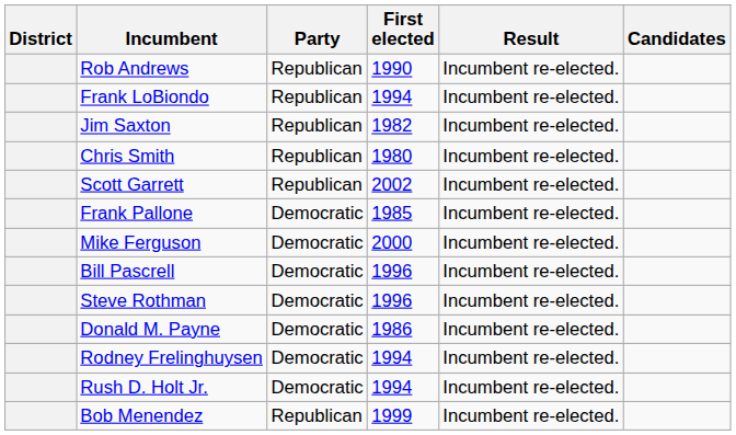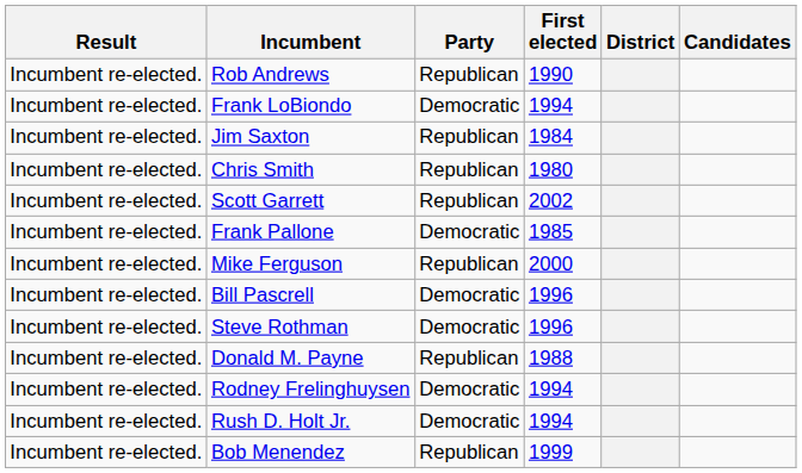columns swapped: District <-> Result
Frank LoBiondo | Party: Republican -> Democratic
Jim Saxton | First elected: 1982 -> 1984
Mike Ferguson | Party: Democratic -> Republican
Donald M. Payne | Party: Democratic -> Republican
Donald M. Payne | First elected: 1986 -> 1988
